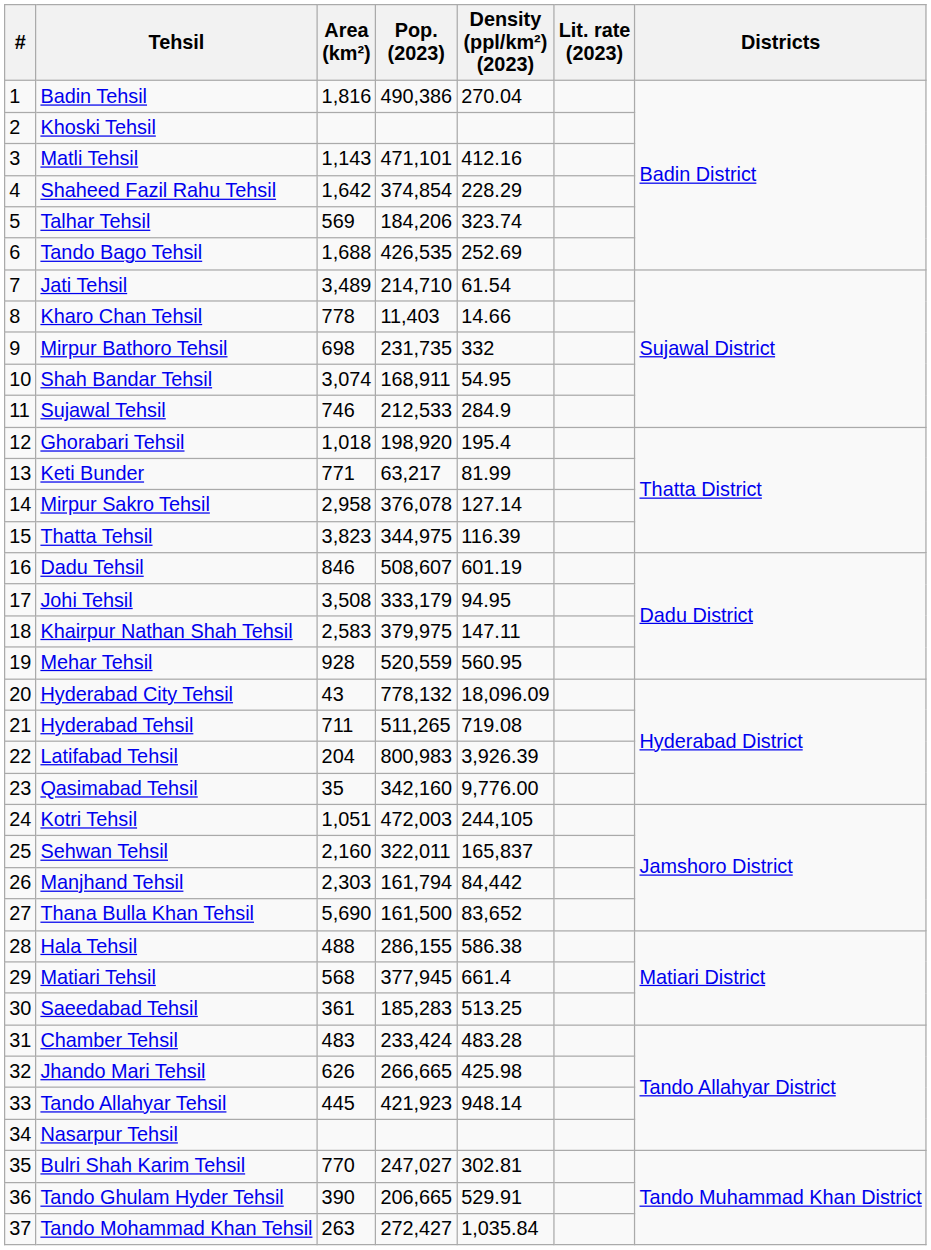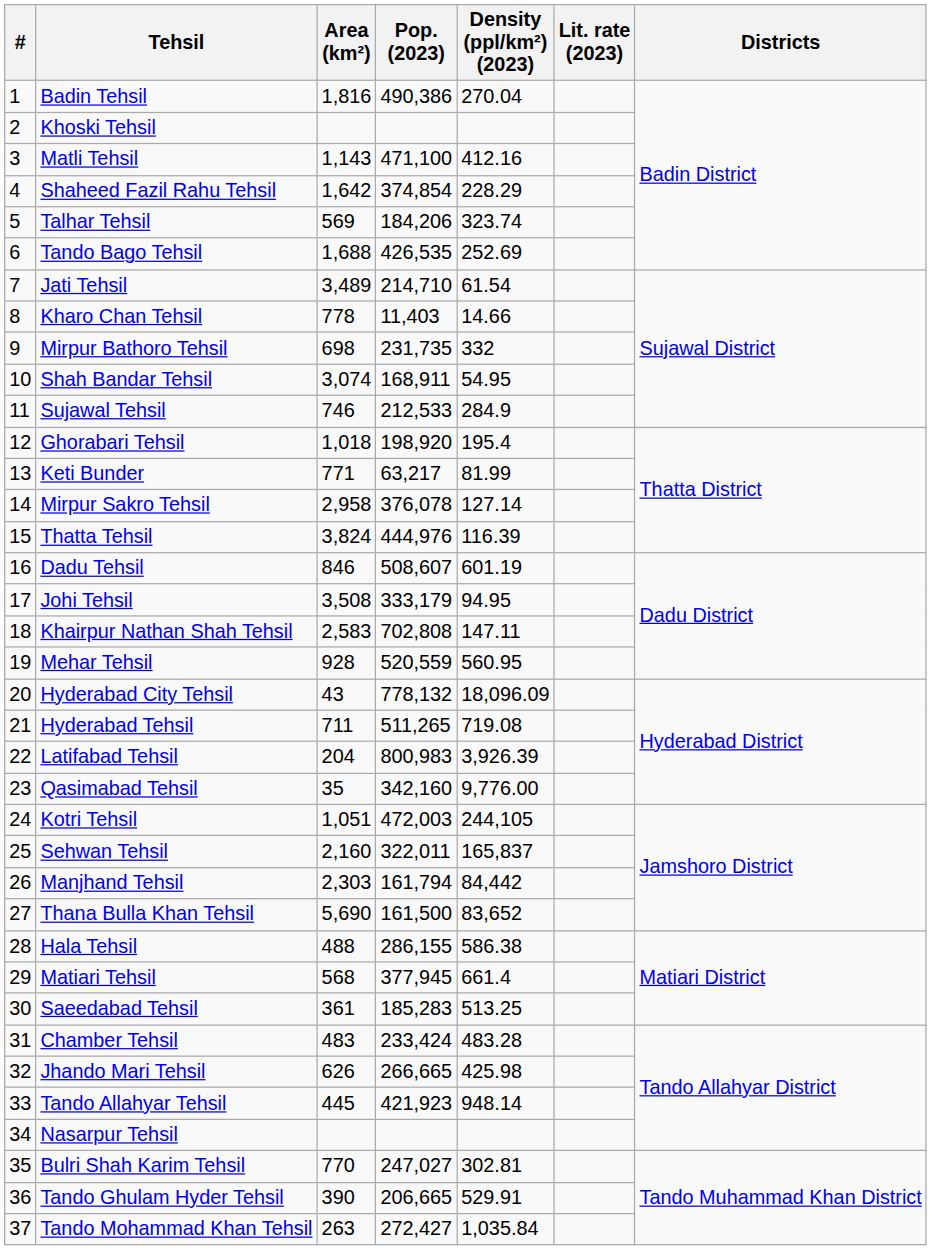Matli Tehsil | Pop. (2023): 471,101 -> 471,100
Thatta Tehsil | Area (km²): 3,823 -> 3,824
Thatta Tehsil | Pop. (2023): 344,975 -> 444,976
Khairpur Nathan Shah Tehsil | Pop. (2023): 379,975 -> 702,808
